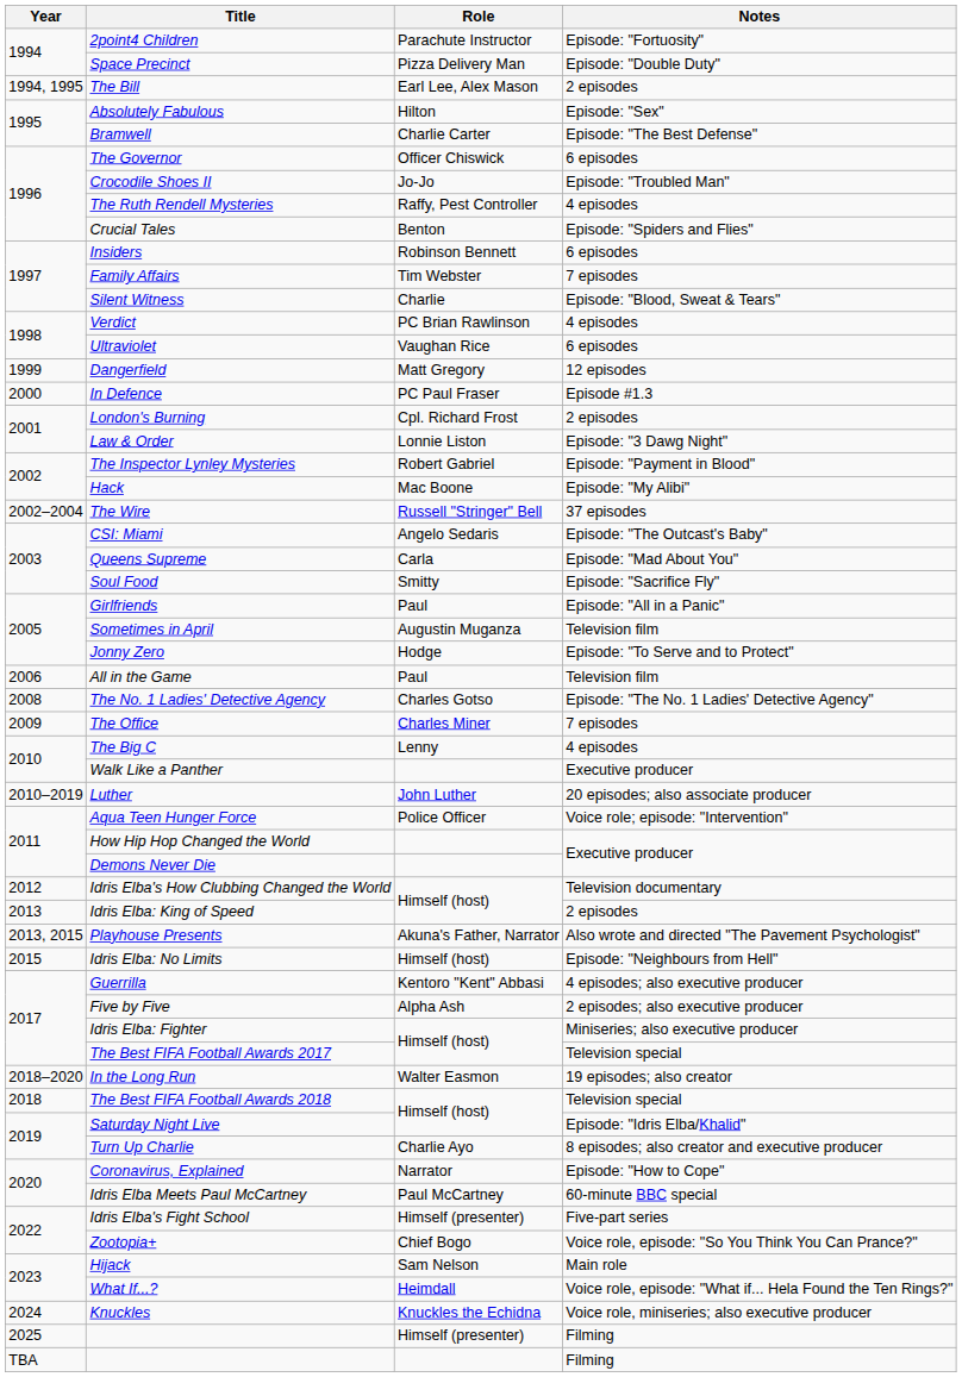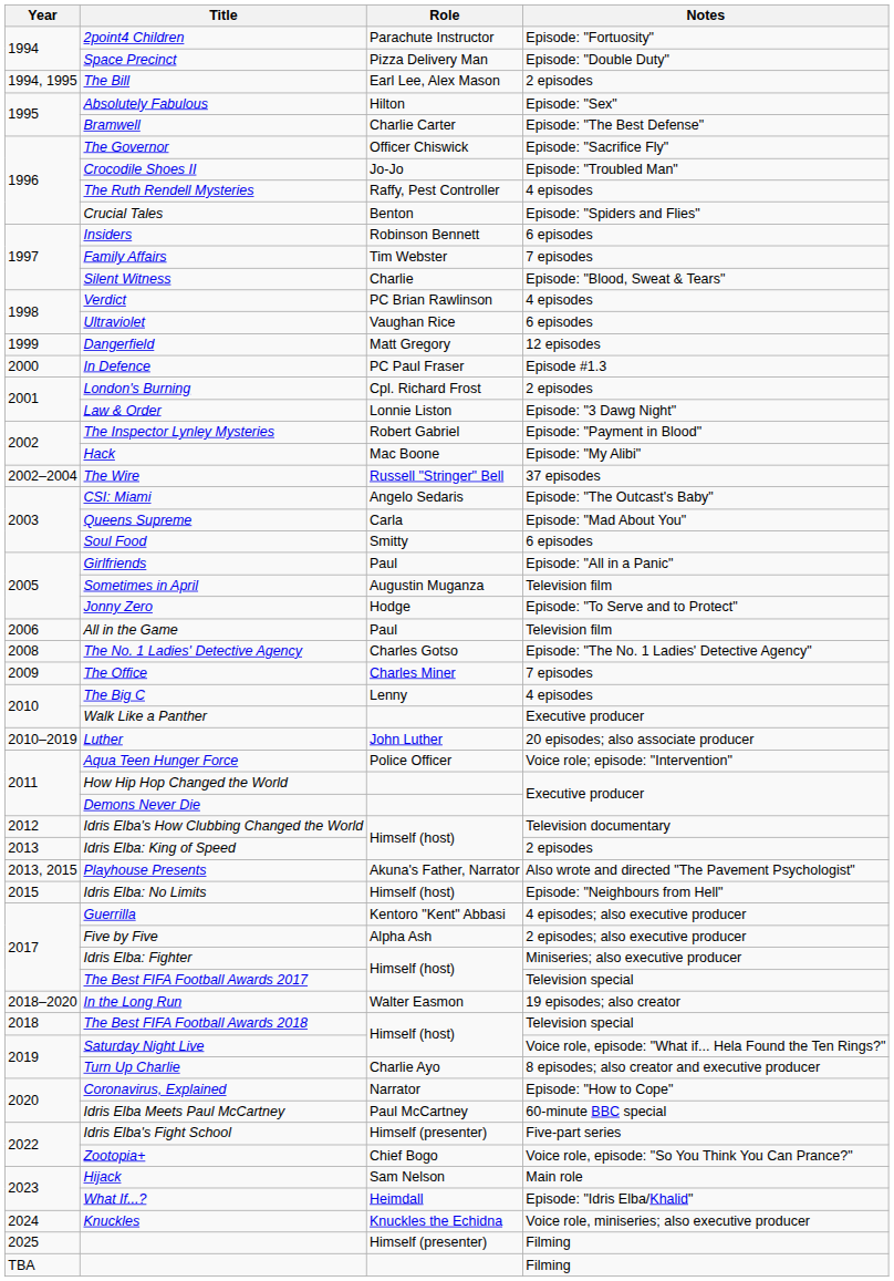The Governor | Notes: 6 episodes -> Episode: "Sacrifice Fly"
Soul Food | Notes: Episode: "Sacrifice Fly" -> 6 episodes
Saturday Night Live | Notes: Episode: "Idris Elba/Khalid" -> Voice role, episode: "What if... Hela Found the Ten Rings?"
What If...? | Notes: Voice role, episode: "What if... Hela Found the Ten Rings?" -> Episode: "Idris Elba/Khalid"
